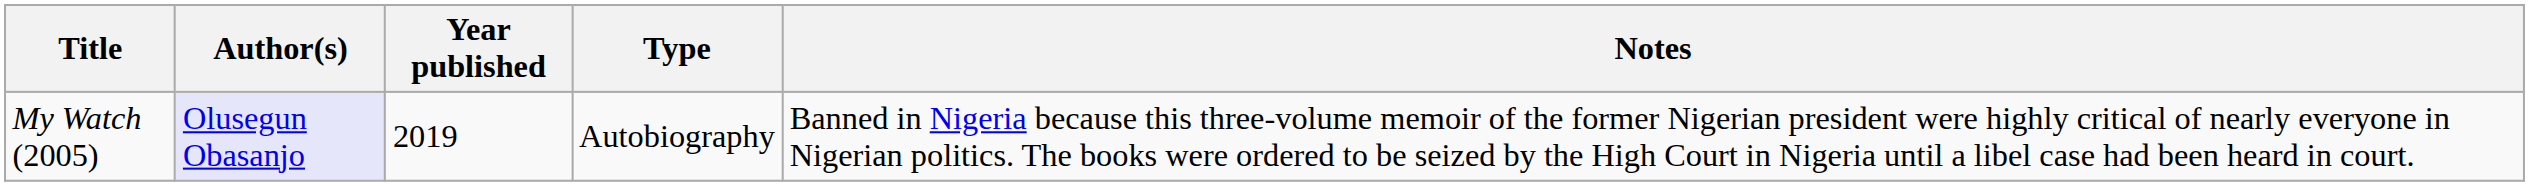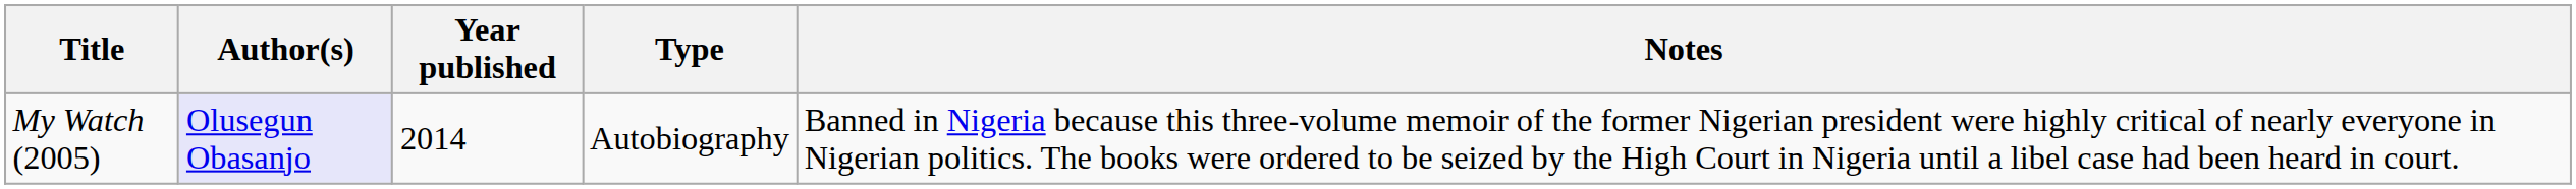My Watch (2005) | Year published: 2019 -> 2014
